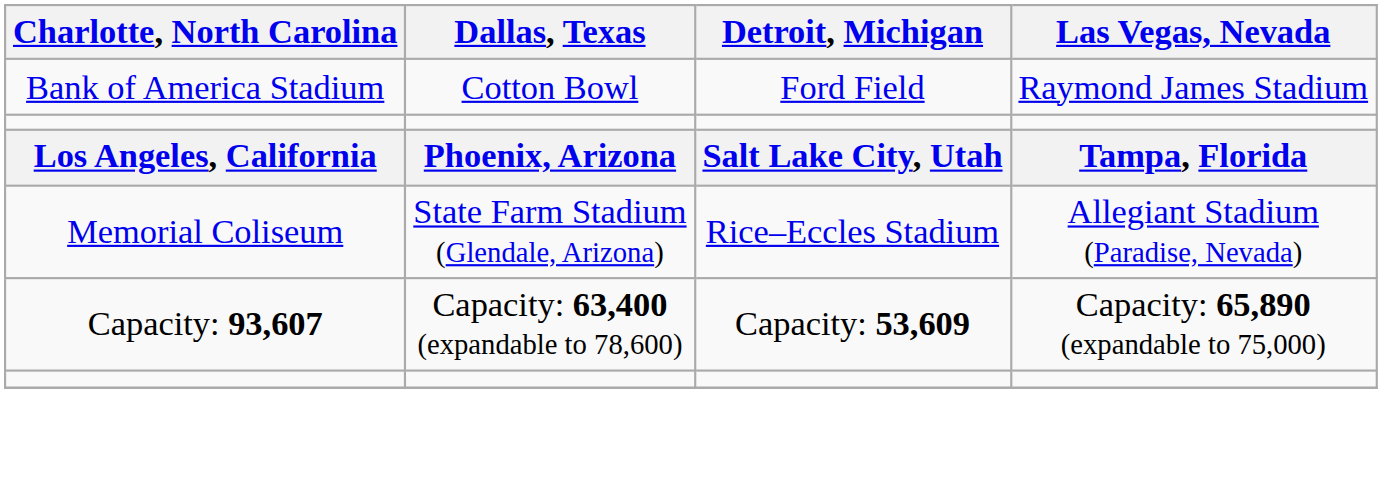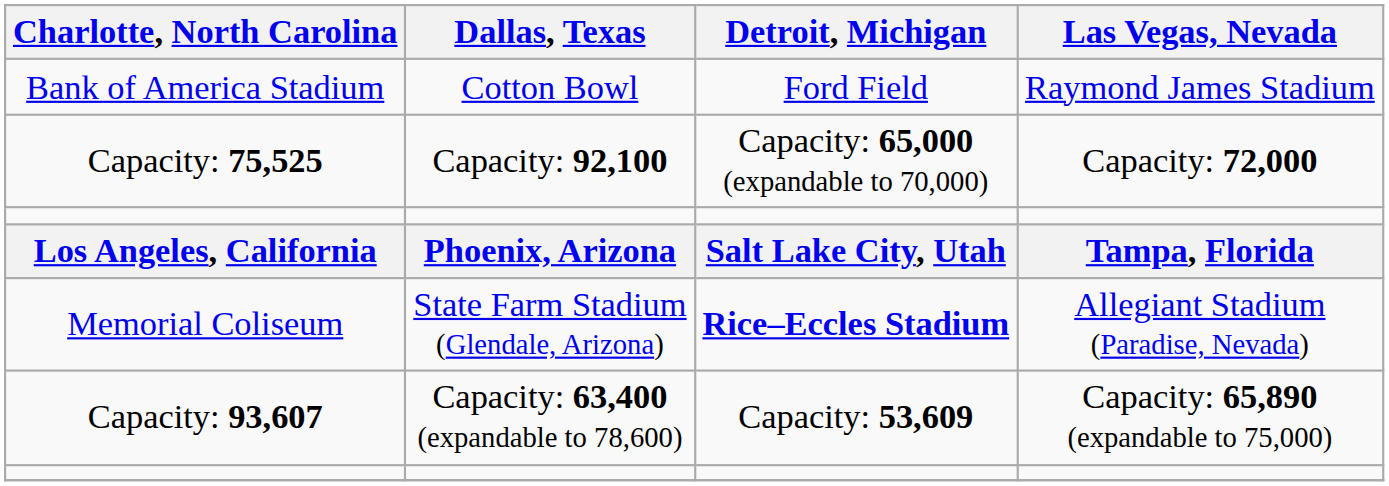+ row: Capacity: 75,525 | Capacity: 92,100 | Capacity: 65,000 (expandable to 70,000) | Capacity: 72,000
Memorial Coliseum | Detroit, Michigan: normal -> bold
